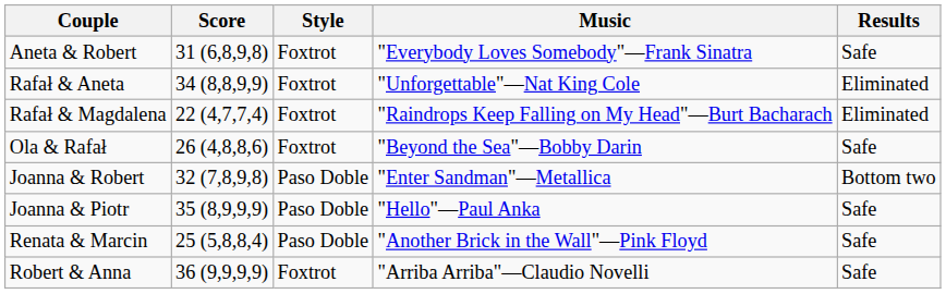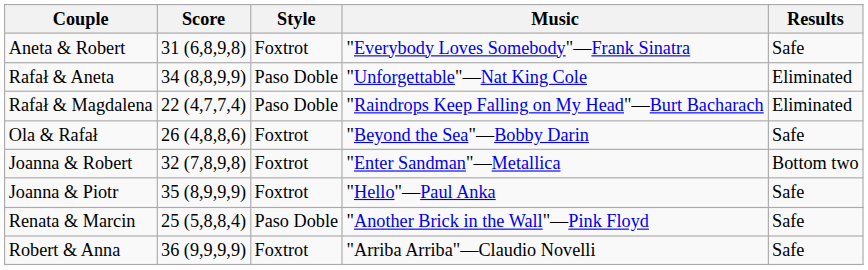Rafał & Aneta | Style: Foxtrot -> Paso Doble
Rafał & Magdalena | Style: Foxtrot -> Paso Doble
Joanna & Robert | Style: Paso Doble -> Foxtrot
Joanna & Piotr | Style: Paso Doble -> Foxtrot
